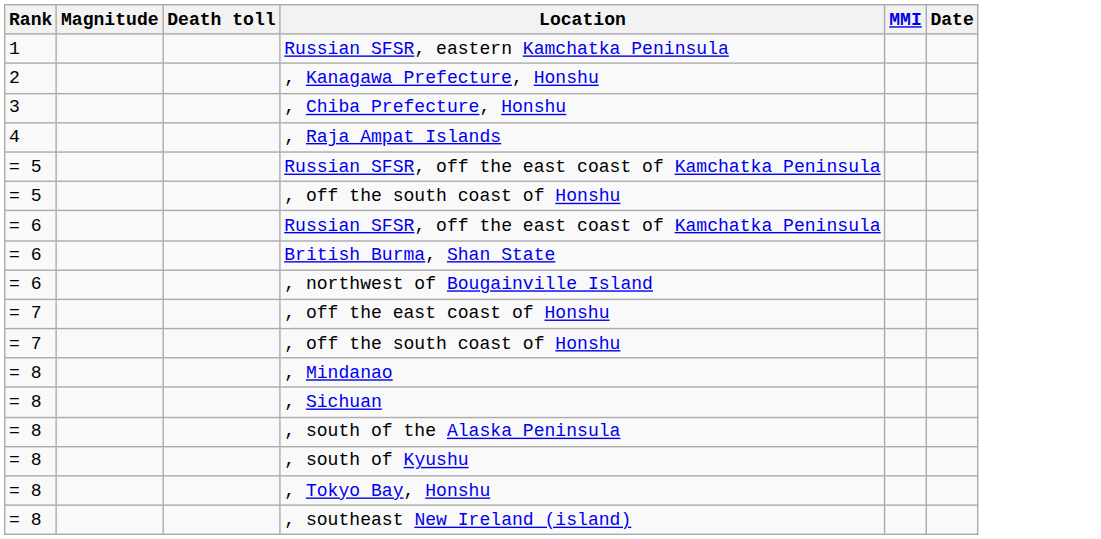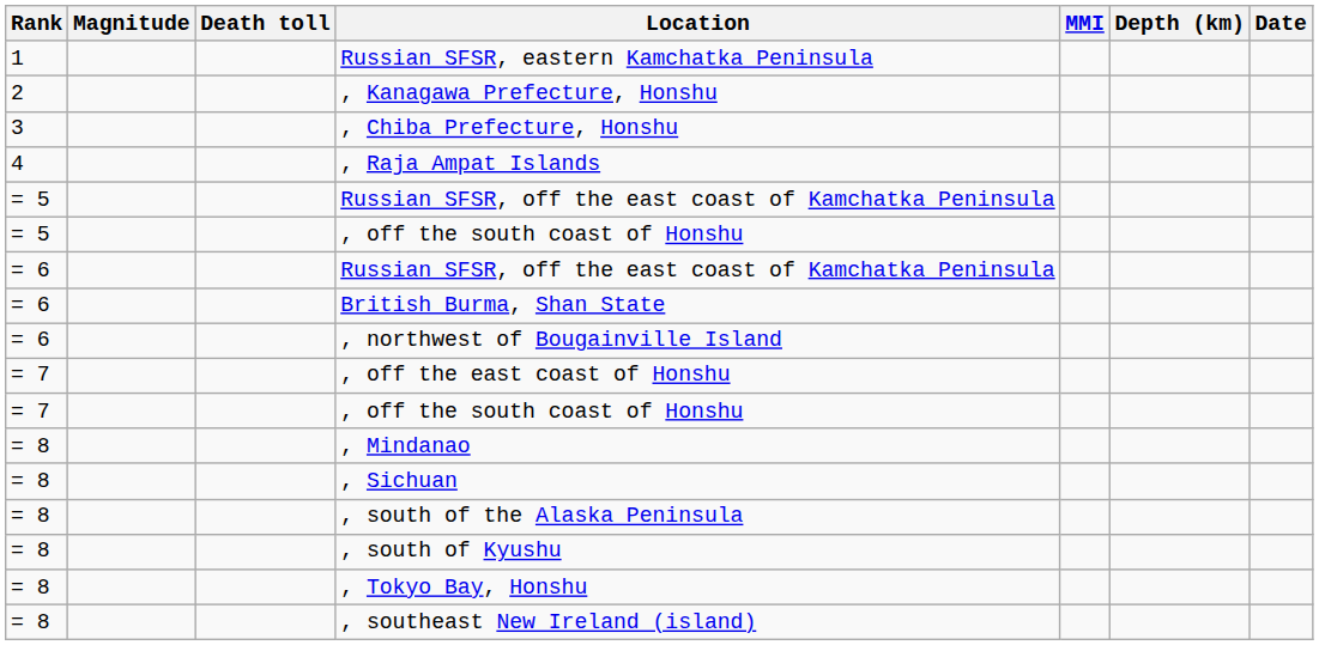+ column: Depth (km)
